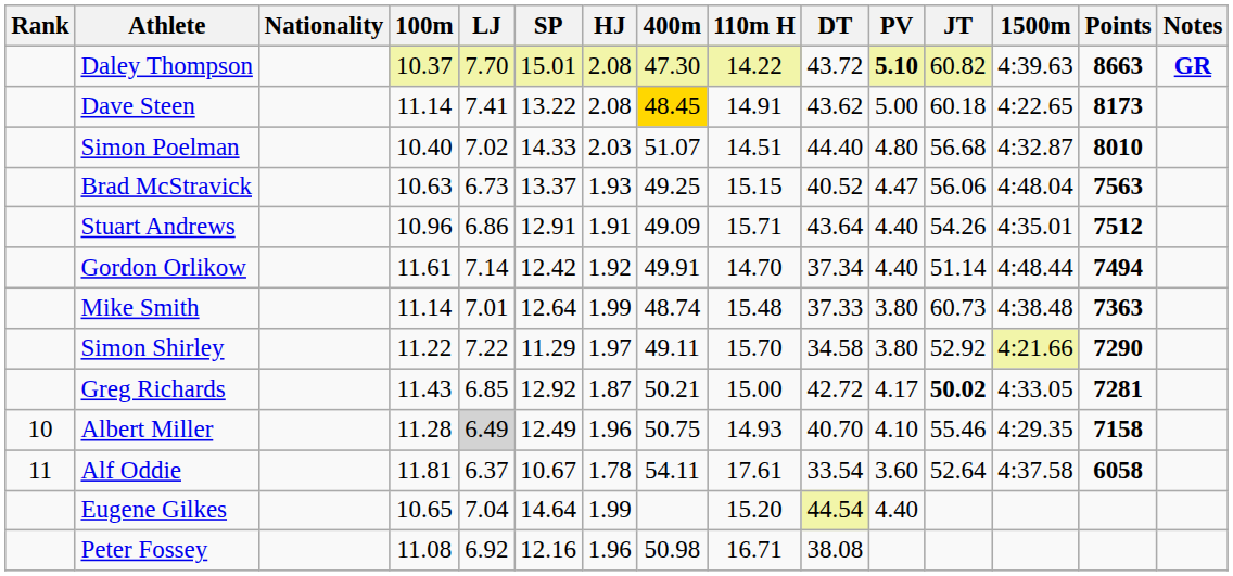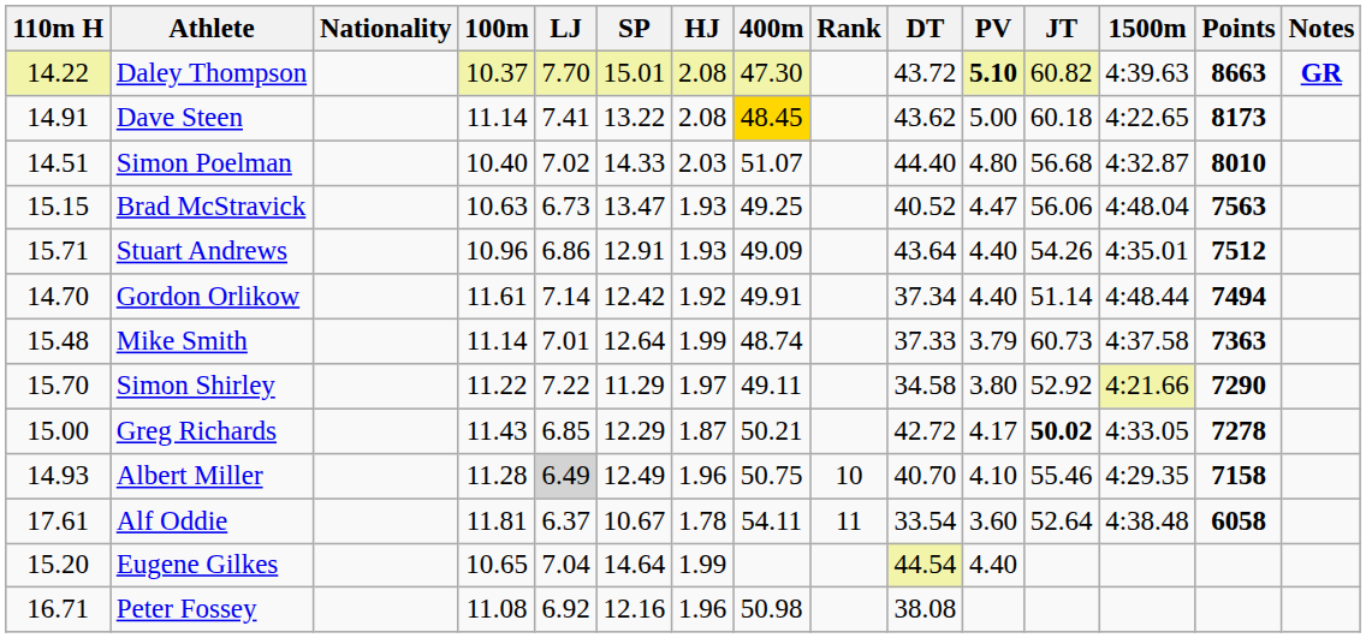columns swapped: Rank <-> 110m H
Brad McStravick | SP: 13.37 -> 13.47
Stuart Andrews | HJ: 1.91 -> 1.93
Mike Smith | PV: 3.80 -> 3.79
Mike Smith | 1500m: 4:38.48 -> 4:37.58
Greg Richards | SP: 12.92 -> 12.29
Greg Richards | Points: 7281 -> 7278
Alf Oddie | 1500m: 4:37.58 -> 4:38.48
